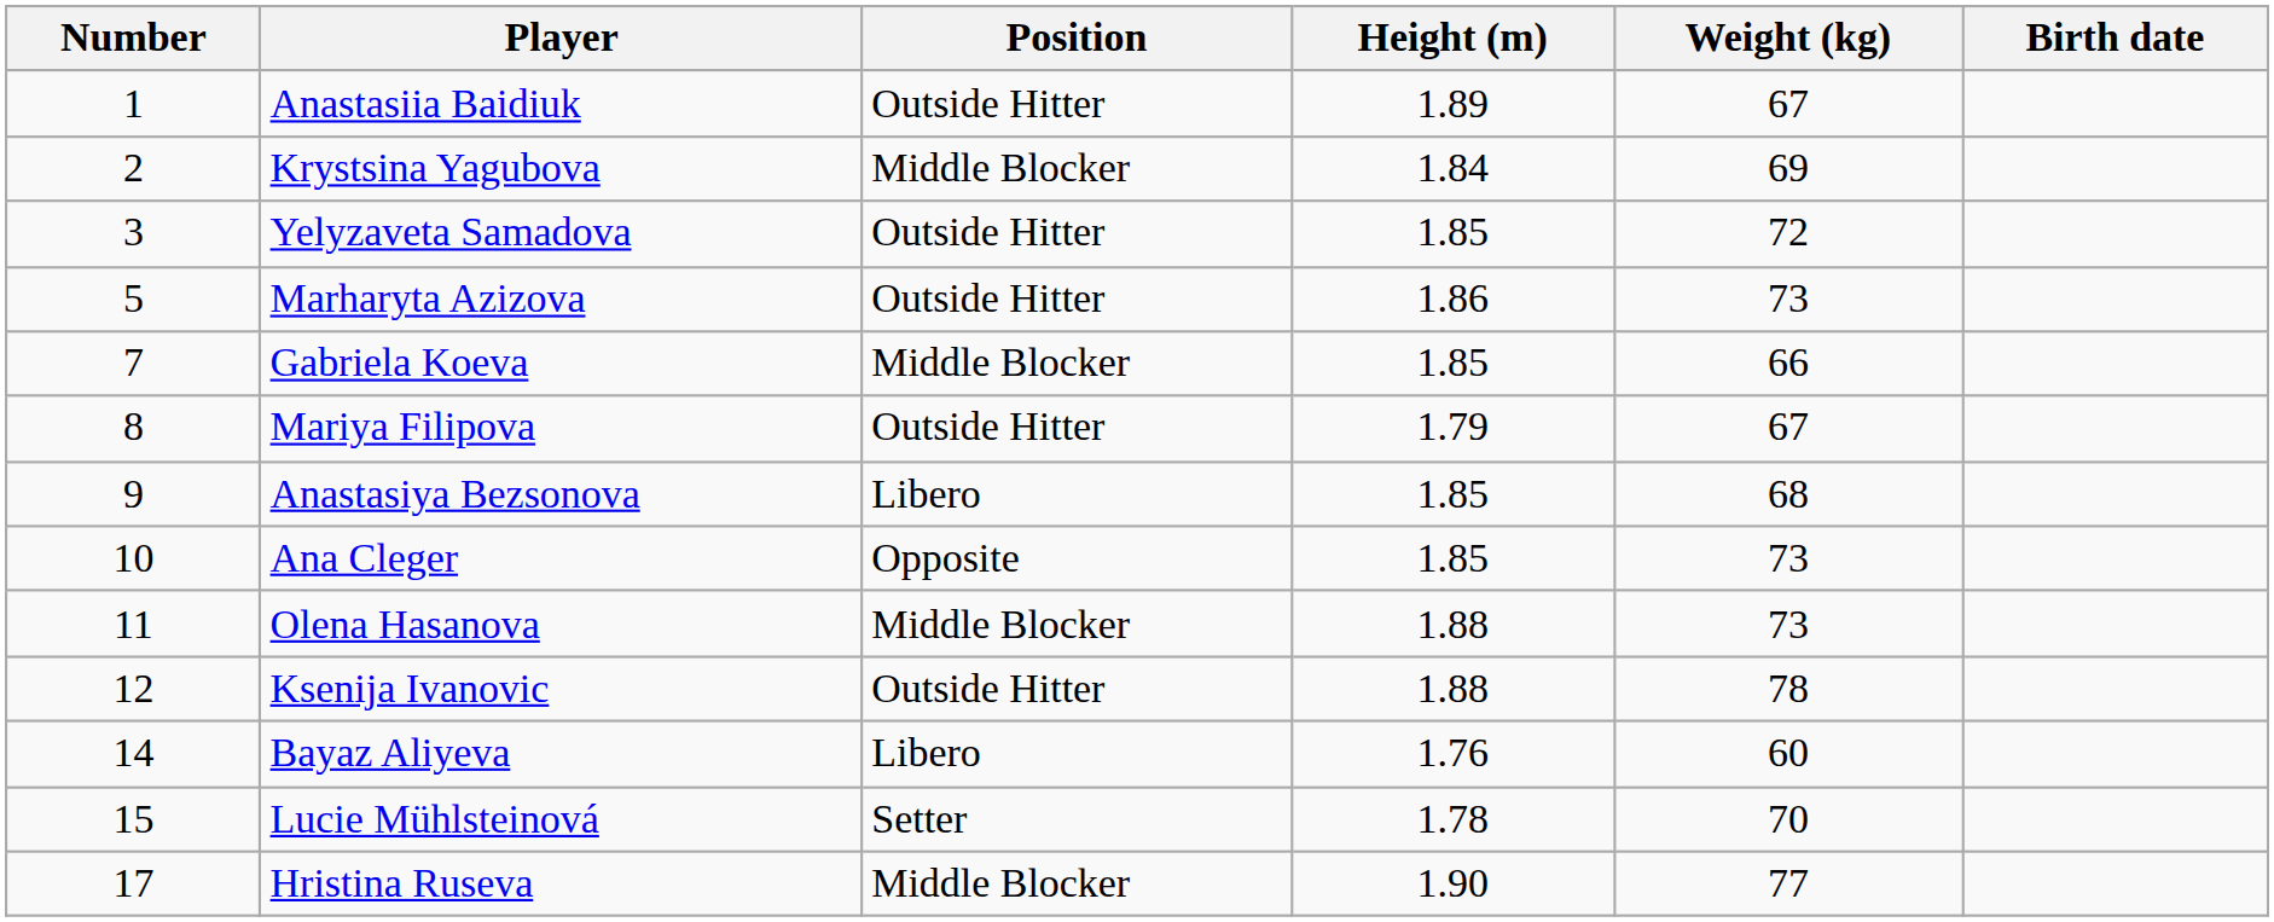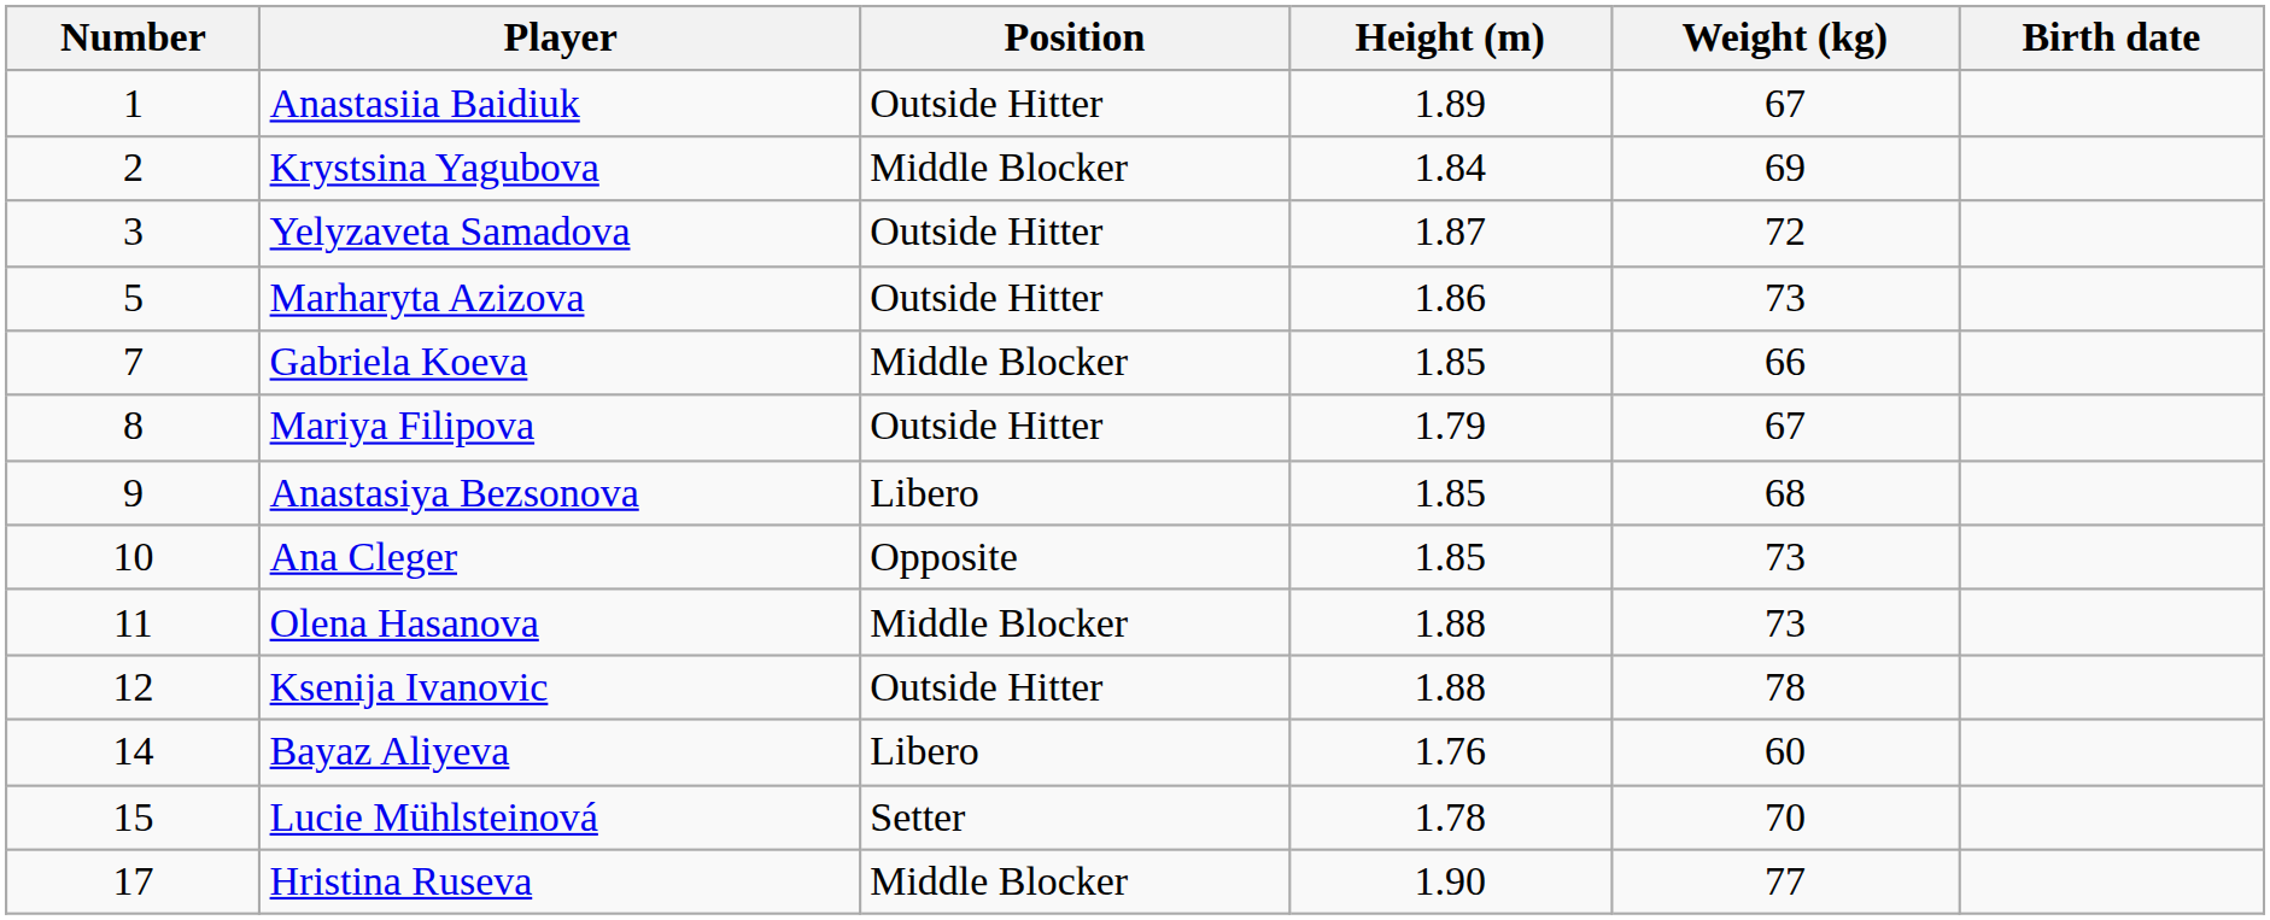Yelyzaveta Samadova | Height (m): 1.85 -> 1.87
